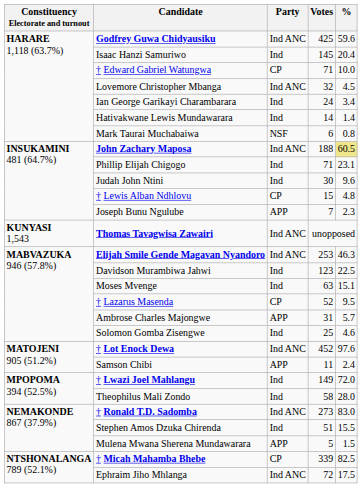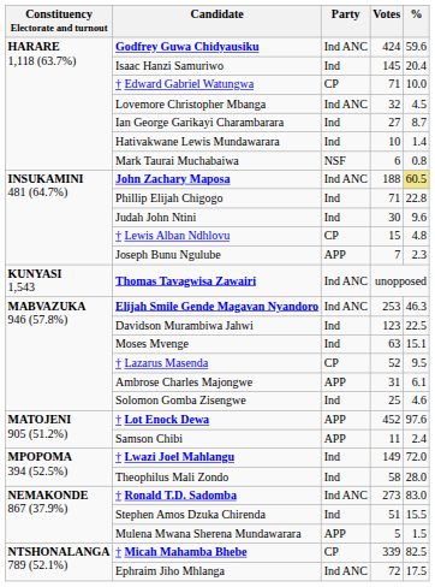Godfrey Guwa Chidyausiku | Votes: 425 -> 424
Ian George Garikayi Charambarara | Votes: 24 -> 27
Ian George Garikayi Charambarara | %: 3.4 -> 8.7
Hativakwane Lewis Mundawarara | Votes: 14 -> 10
Phillip Elijah Chigogo | %: 23.1 -> 22.8
Ambrose Charles Majongwe | %: 5.7 -> 6.1
† Lot Enock Dewa | Party: Ind ANC -> APP
